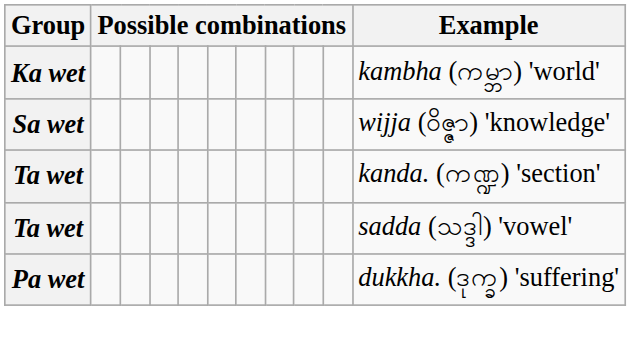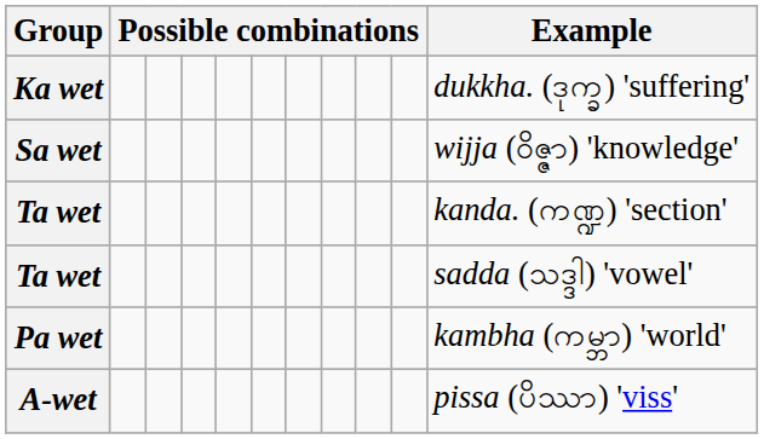Ka wet | Example: kambha (ကမ္ဘာ) 'world' -> dukkha. (ဒုက္ခ) 'suffering'
Pa wet | Example: dukkha. (ဒုက္ခ) 'suffering' -> kambha (ကမ္ဘာ) 'world'
+ row: A-wet | pissa (ပိဿာ) 'viss'
